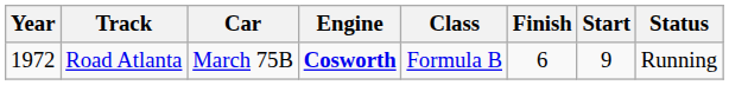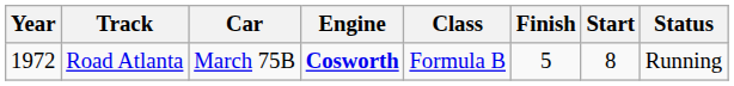Road Atlanta | Finish: 6 -> 5
Road Atlanta | Start: 9 -> 8
